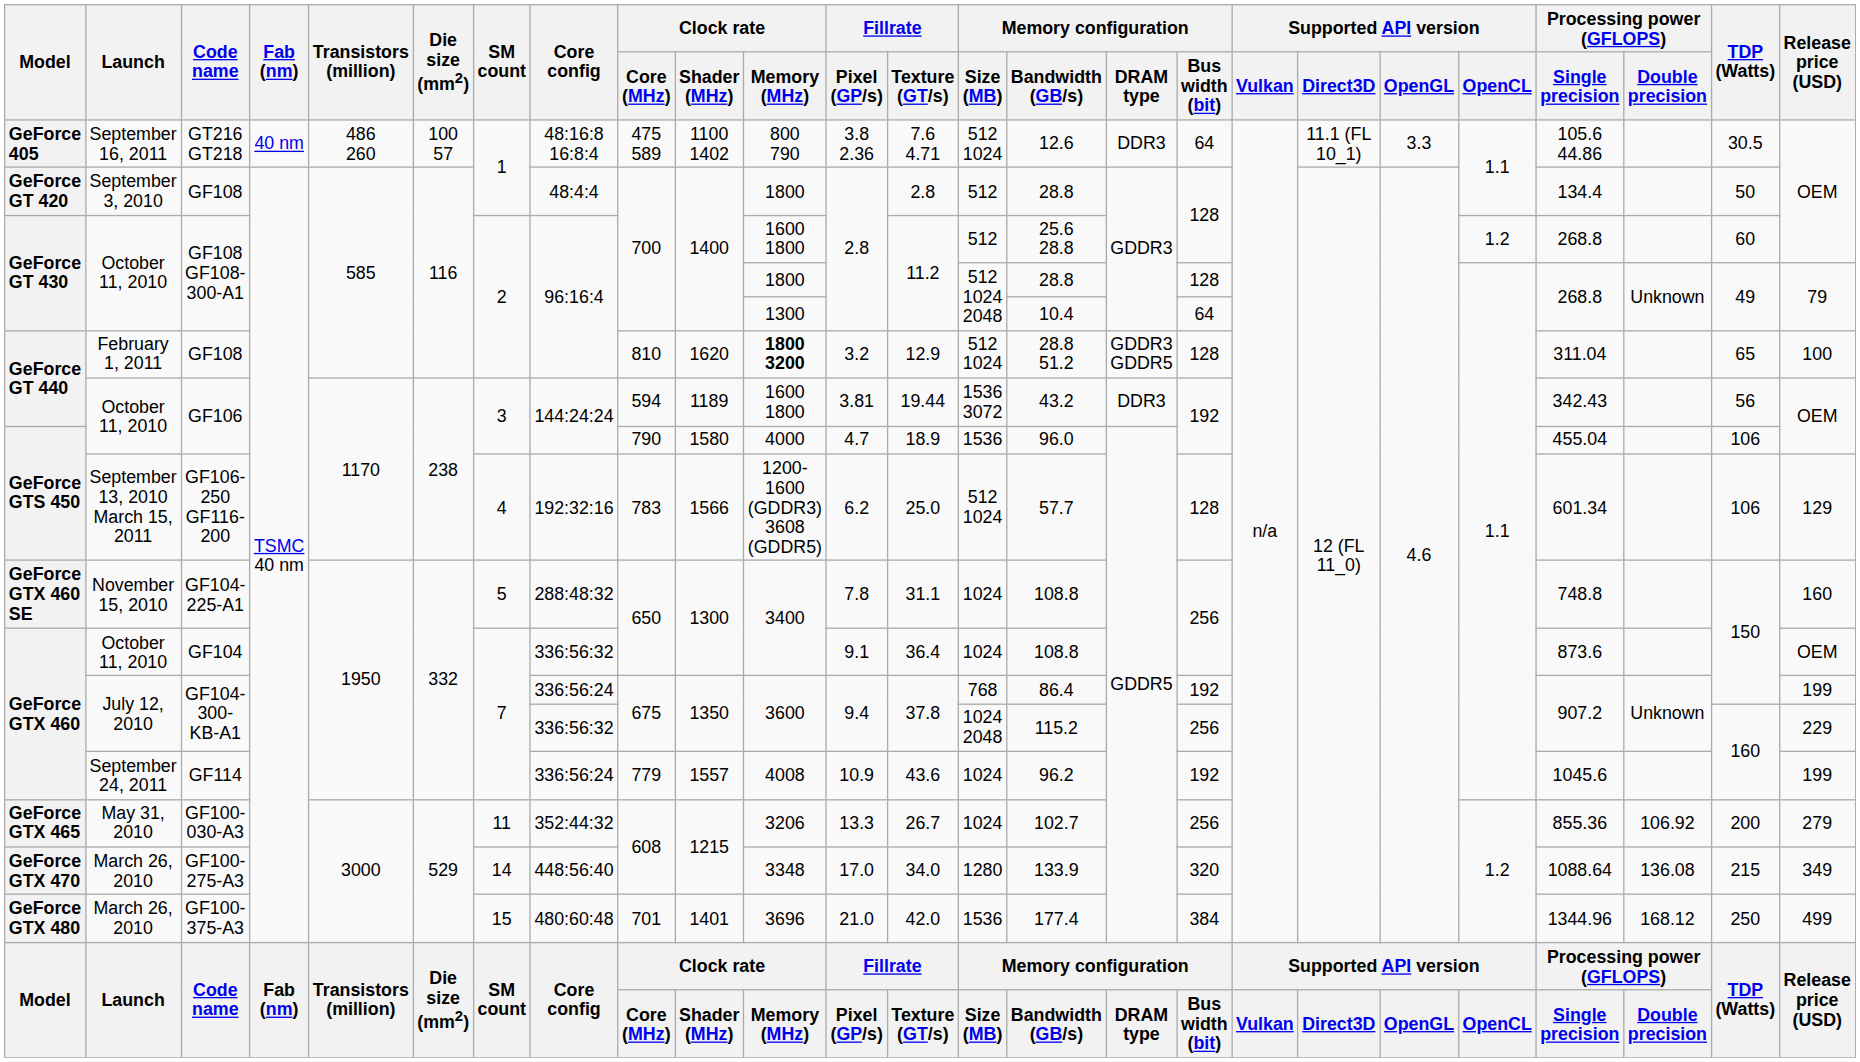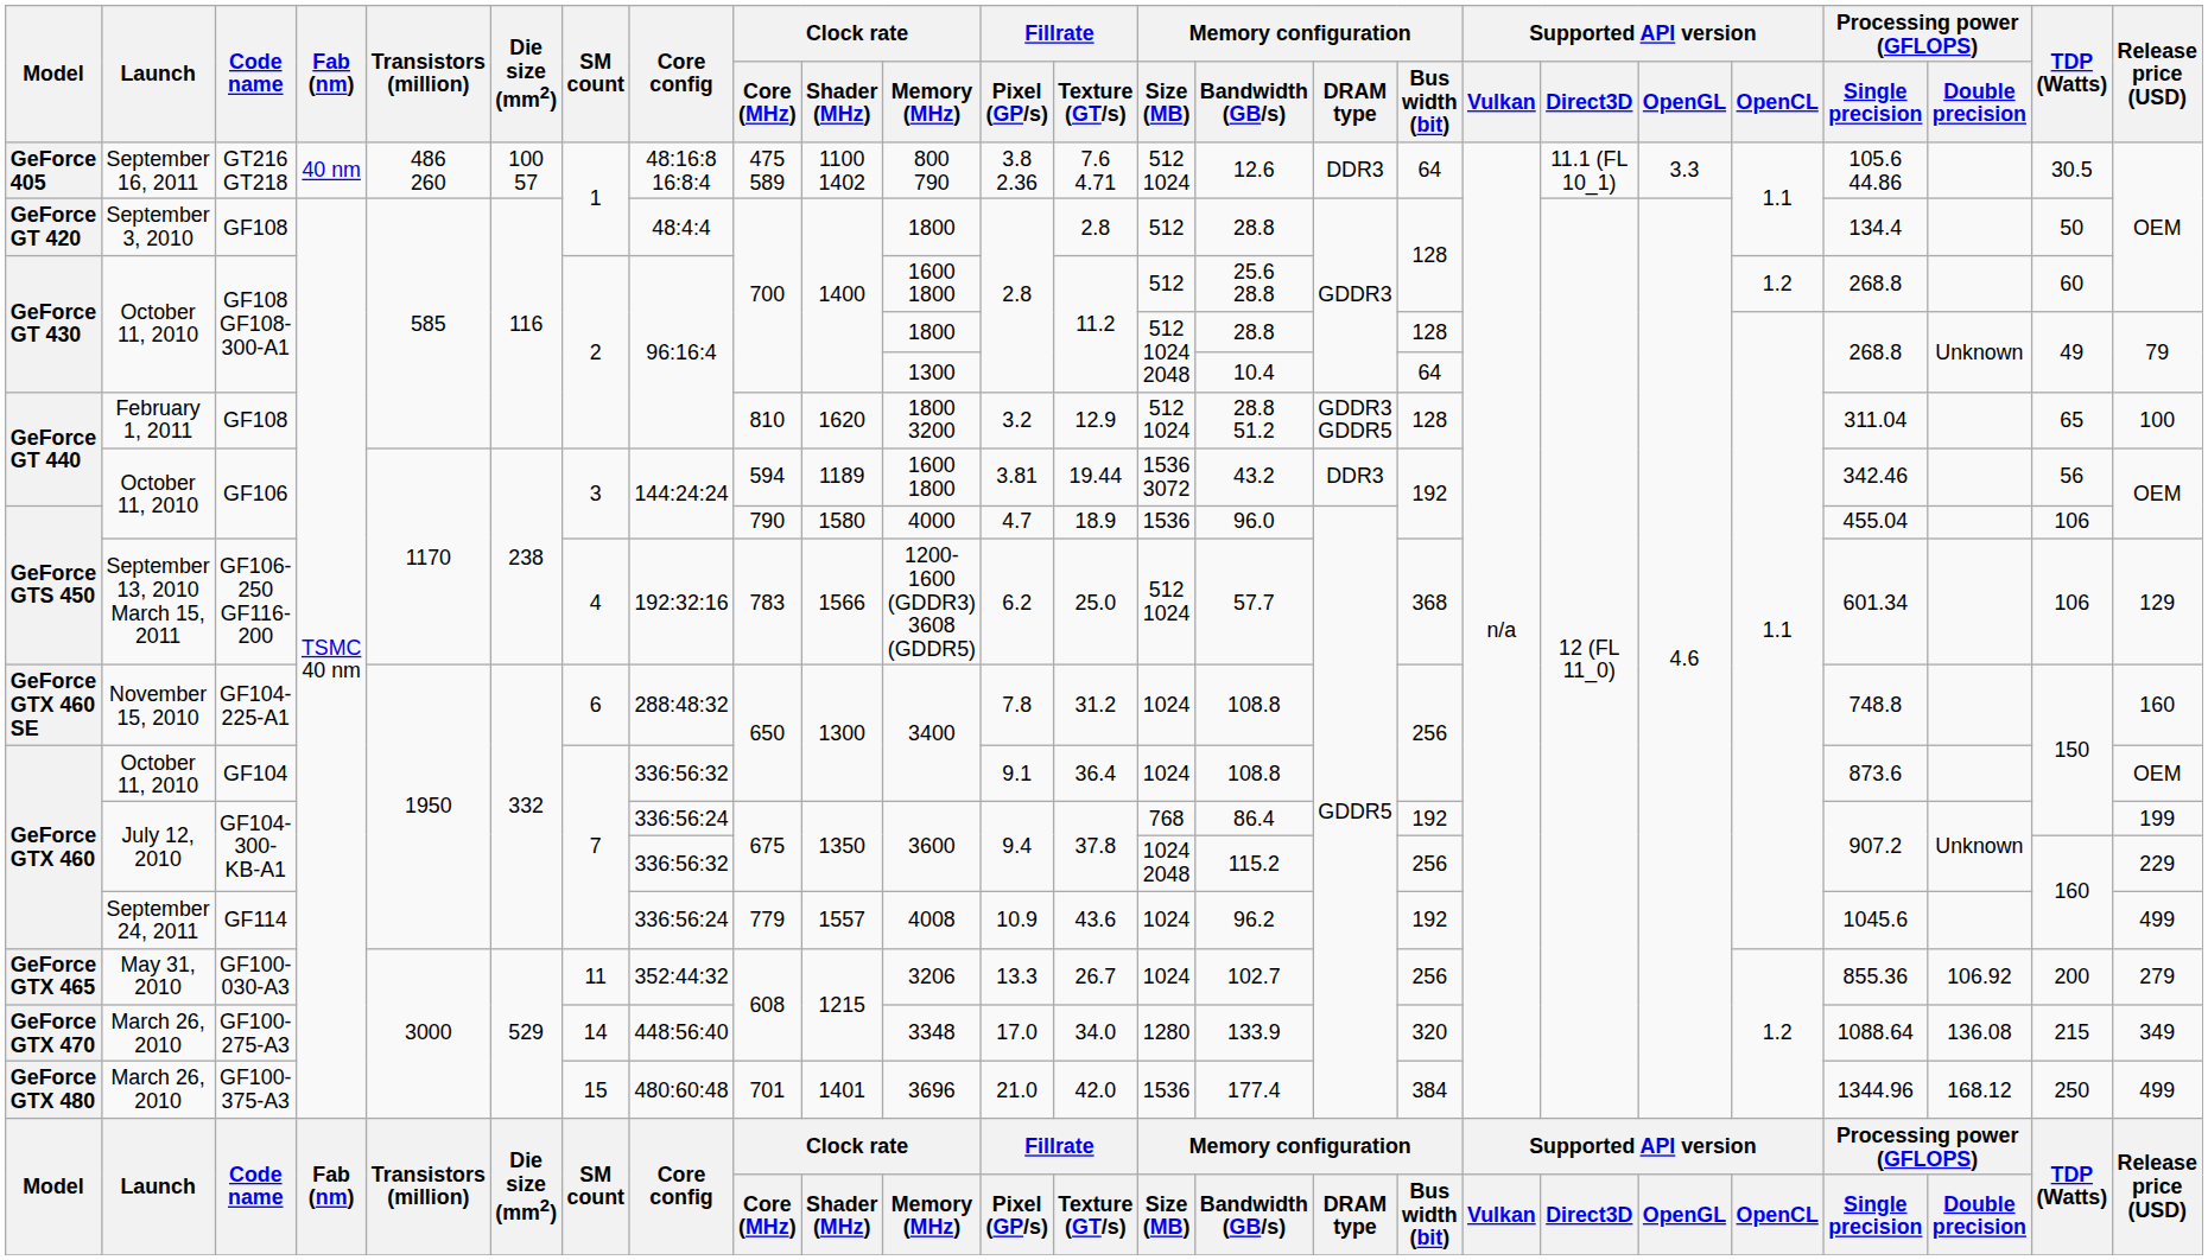GeForce GT 440 / GF108 | Clock rate / Memory (MHz): bold -> normal
GeForce GT 440 / GF106 | Processing power (GFLOPS) / Single precision: 342.43 -> 342.46
GF106-250 GF116-200 | Memory configuration / Bus width (bit): 128 -> 368
GF104-225-A1 | SM count: 5 -> 6
GF104-225-A1 | Fillrate / Texture (GT/s): 31.1 -> 31.2
GF114 | Release price (USD): 199 -> 499
